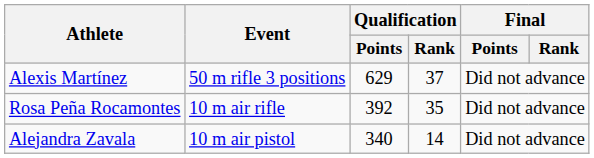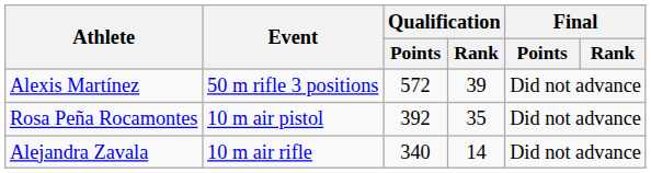Alexis Martínez | Qualification / Points: 629 -> 572
Alexis Martínez | Qualification / Rank: 37 -> 39
Rosa Peña Rocamontes | Event: 10 m air rifle -> 10 m air pistol
Alejandra Zavala | Event: 10 m air pistol -> 10 m air rifle
